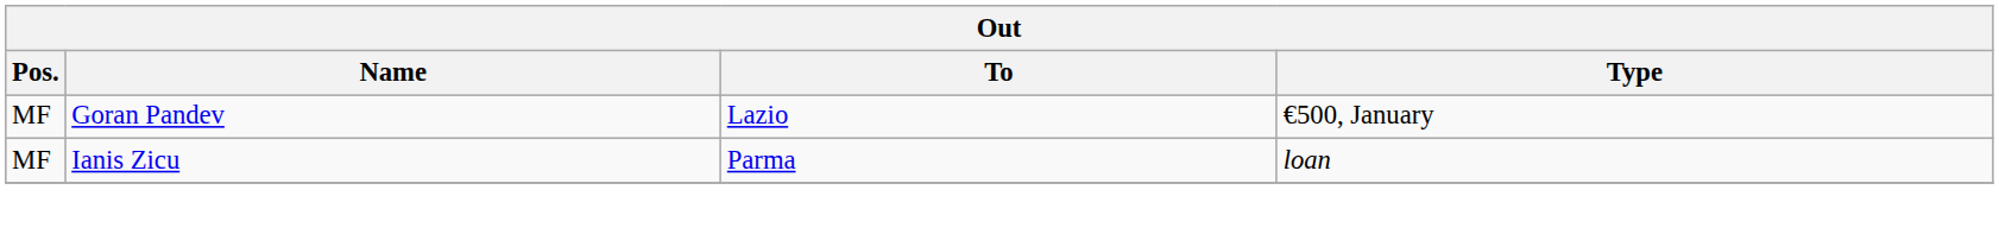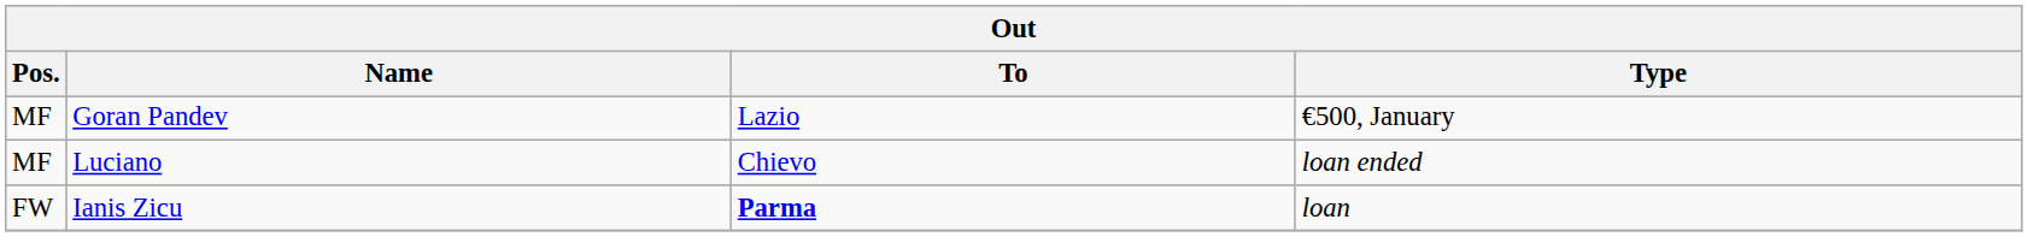+ row: MF | Luciano | Chievo | loan ended
Ianis Zicu | Pos.: MF -> FW
Ianis Zicu | To: normal -> bold
